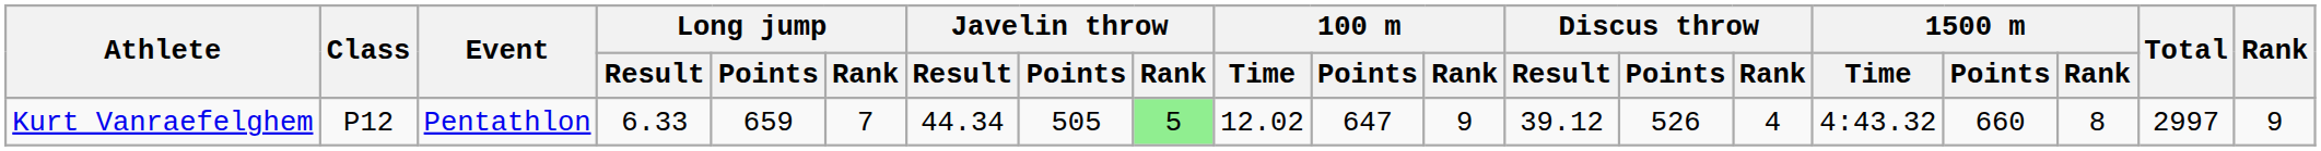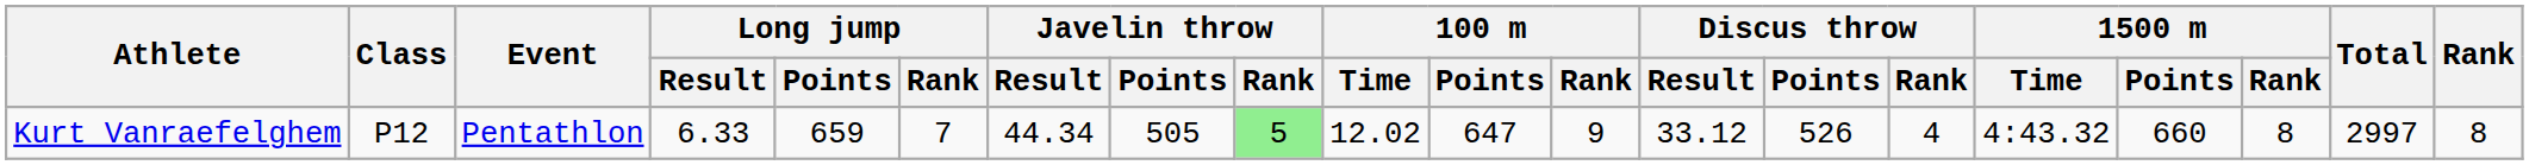Kurt Vanraefelghem | Discus throw / Result: 39.12 -> 33.12
Kurt Vanraefelghem | Rank: 9 -> 8
